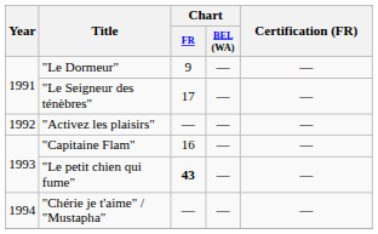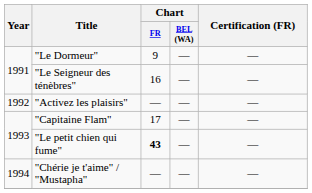"Le Seigneur des ténèbres" | Chart / FR: 17 -> 16
"Capitaine Flam" | Chart / FR: 16 -> 17
